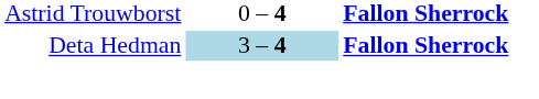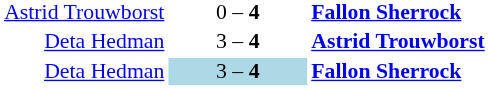+ row: Deta Hedman | 3 – 4 | Astrid Trouwborst
